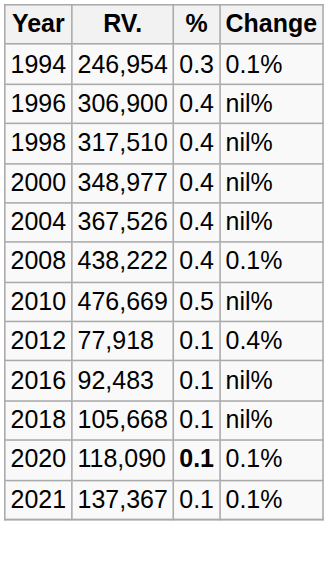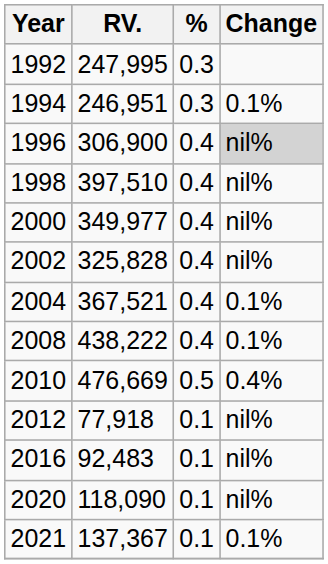+ row: 1992 | 247,995 | 0.3
1994 | RV.: 246,954 -> 246,951
1996 | Change: no background -> lightgrey background
1998 | RV.: 317,510 -> 397,510
2000 | RV.: 348,977 -> 349,977
+ row: 2002 | 325,828 | 0.4 | nil%
2004 | RV.: 367,526 -> 367,521
2004 | Change: nil% -> 0.1%
2010 | Change: nil% -> 0.4%
2012 | Change: 0.4% -> nil%
- row: 2018 | 105,668 | 0.1 | nil%
2020 | %: bold -> normal
2020 | Change: 0.1% -> nil%
